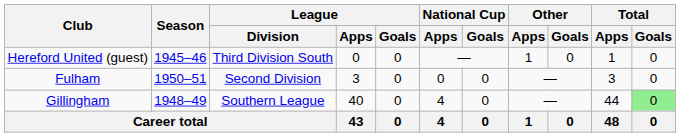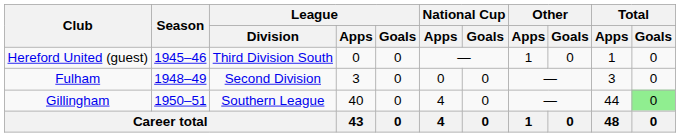Fulham | Season: 1950–51 -> 1948–49
Gillingham | Season: 1948–49 -> 1950–51
